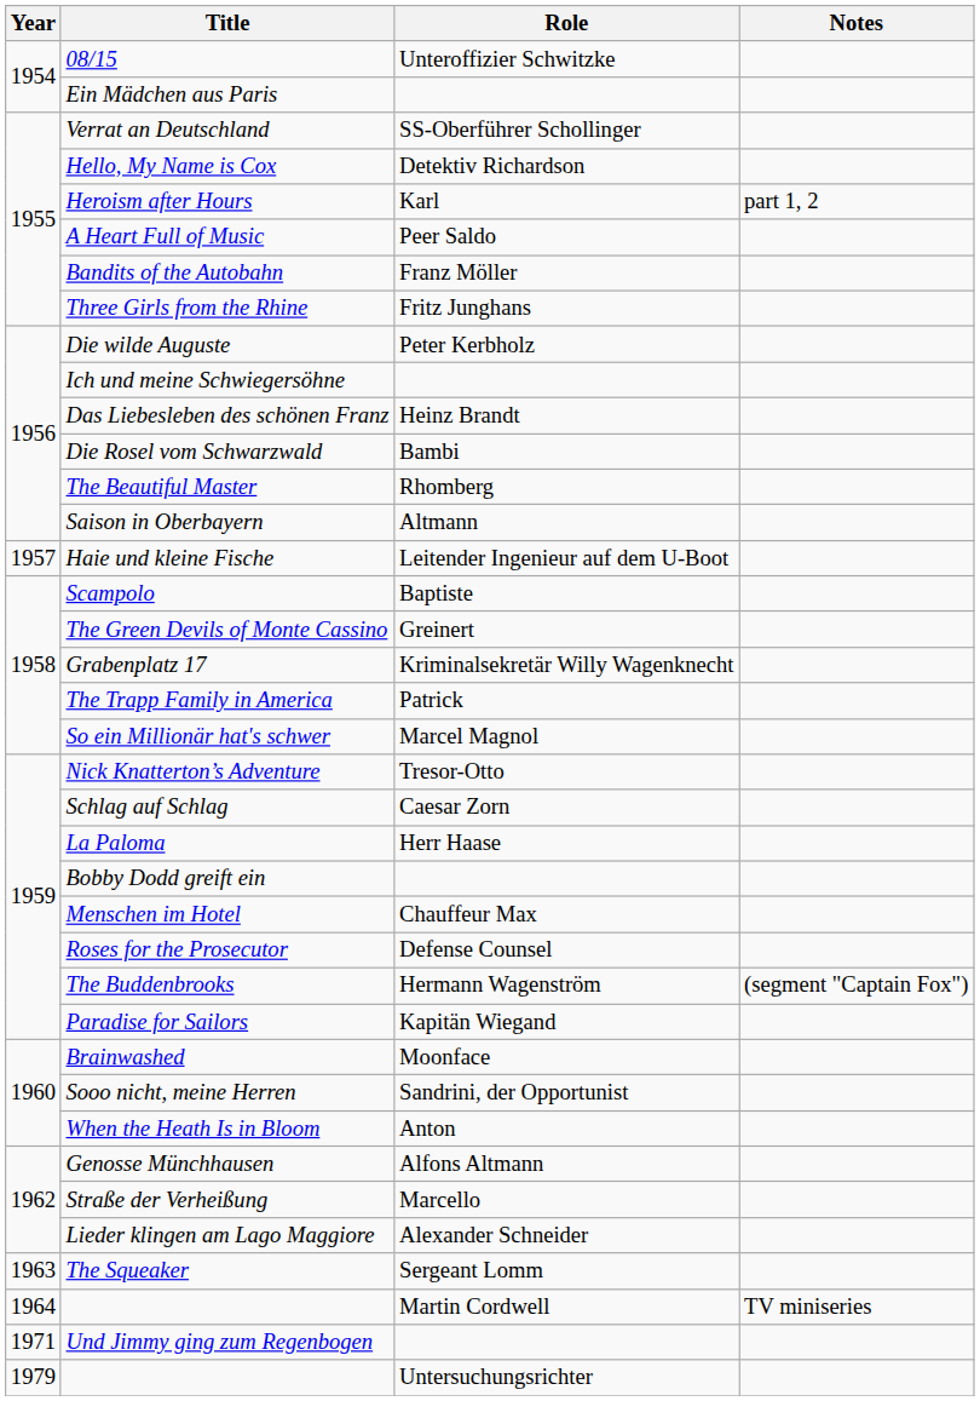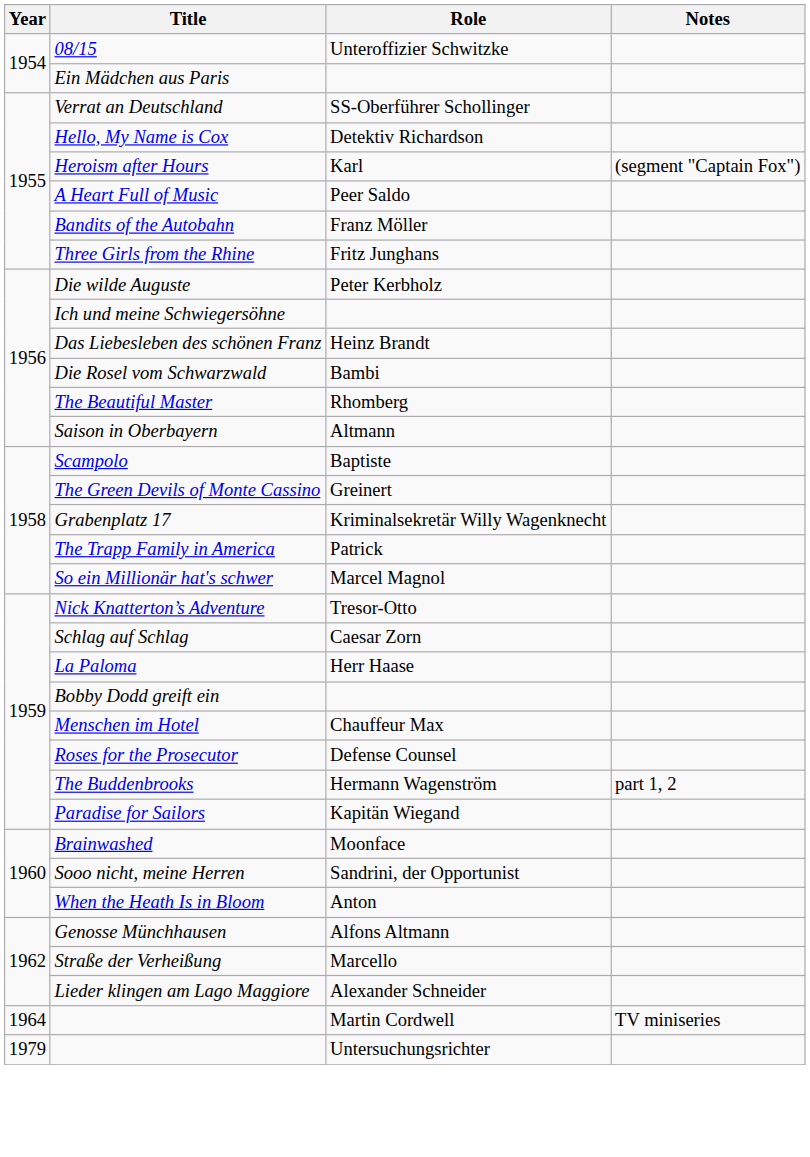Heroism after Hours | Notes: part 1, 2 -> (segment "Captain Fox")
- row: 1957 | Haie und kleine Fische | Leitender Ingenieur auf dem U-Boot
The Buddenbrooks | Notes: (segment "Captain Fox") -> part 1, 2
- row: 1963 | The Squeaker | Sergeant Lomm
- row: 1971 | Und Jimmy ging zum Regenbogen
